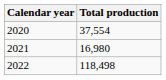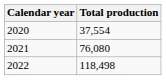2021 | Total production: 16,980 -> 76,080
